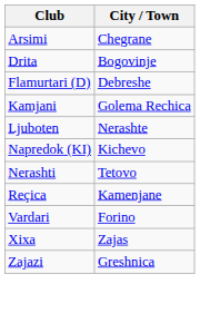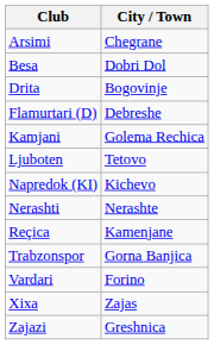+ row: Besa | Dobri Dol
Ljuboten | City / Town: Nerashte -> Tetovo
Nerashti | City / Town: Tetovo -> Nerashte
+ row: Trabzonspor | Gorna Banjica
